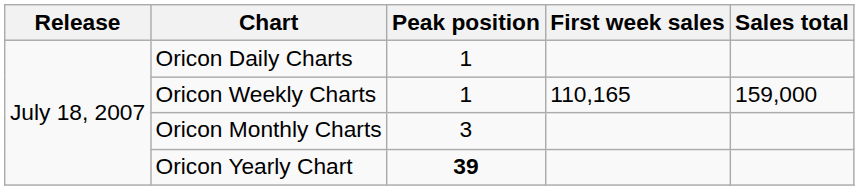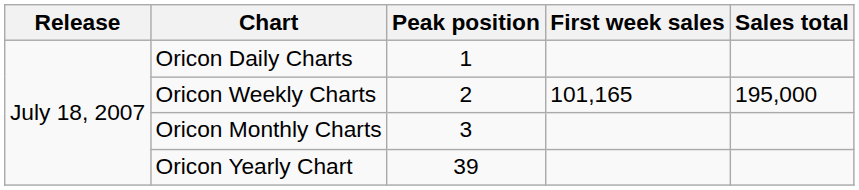Oricon Weekly Charts | Peak position: 1 -> 2
Oricon Weekly Charts | First week sales: 110,165 -> 101,165
Oricon Weekly Charts | Sales total: 159,000 -> 195,000
Oricon Yearly Chart | Peak position: bold -> normal
